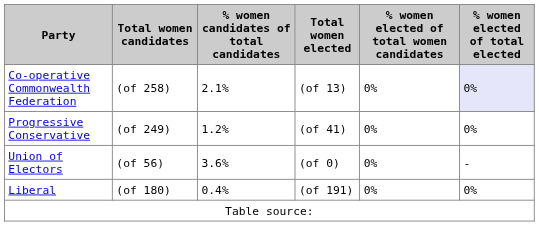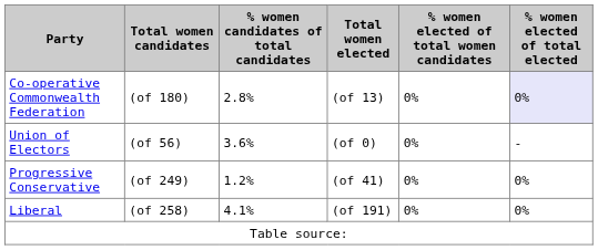Co-operative Commonwealth Federation | Total women candidates: (of 258) -> (of 180)
Co-operative Commonwealth Federation | % women candidates of total candidates: 2.1% -> 2.8%
rows swapped: Progressive Conservative <-> Union of Electors
Liberal | Total women candidates: (of 180) -> (of 258)
Liberal | % women candidates of total candidates: 0.4% -> 4.1%
